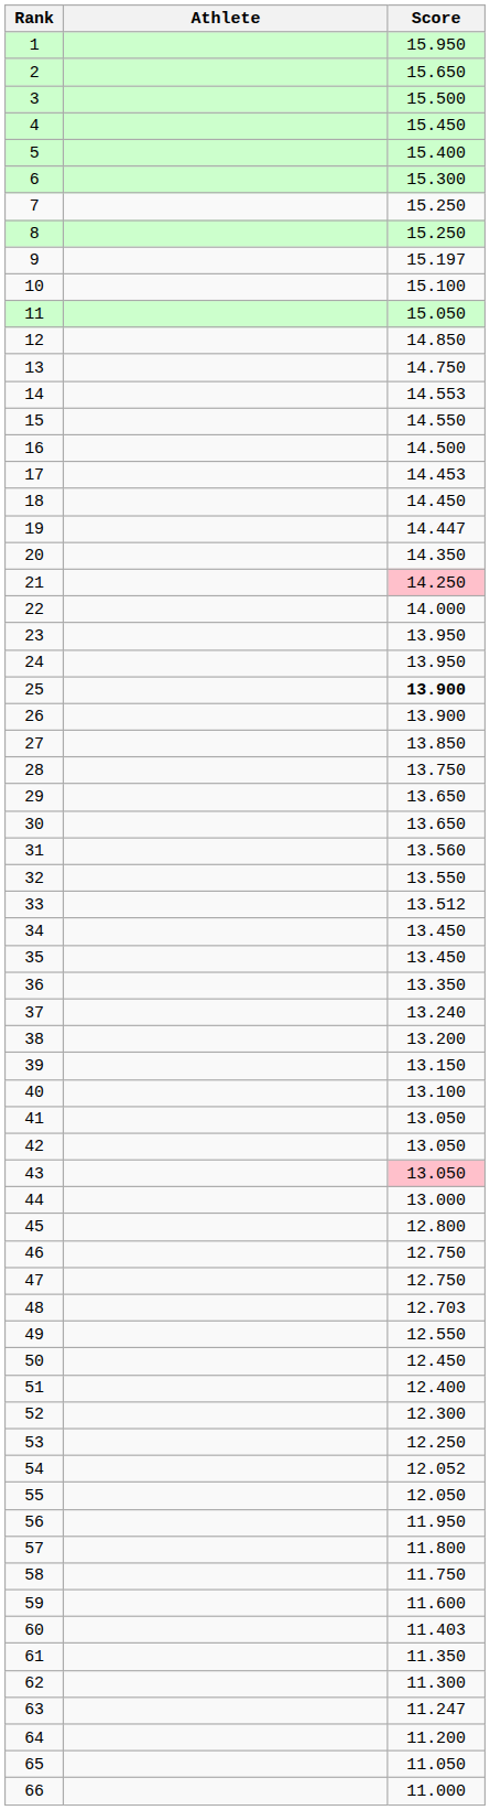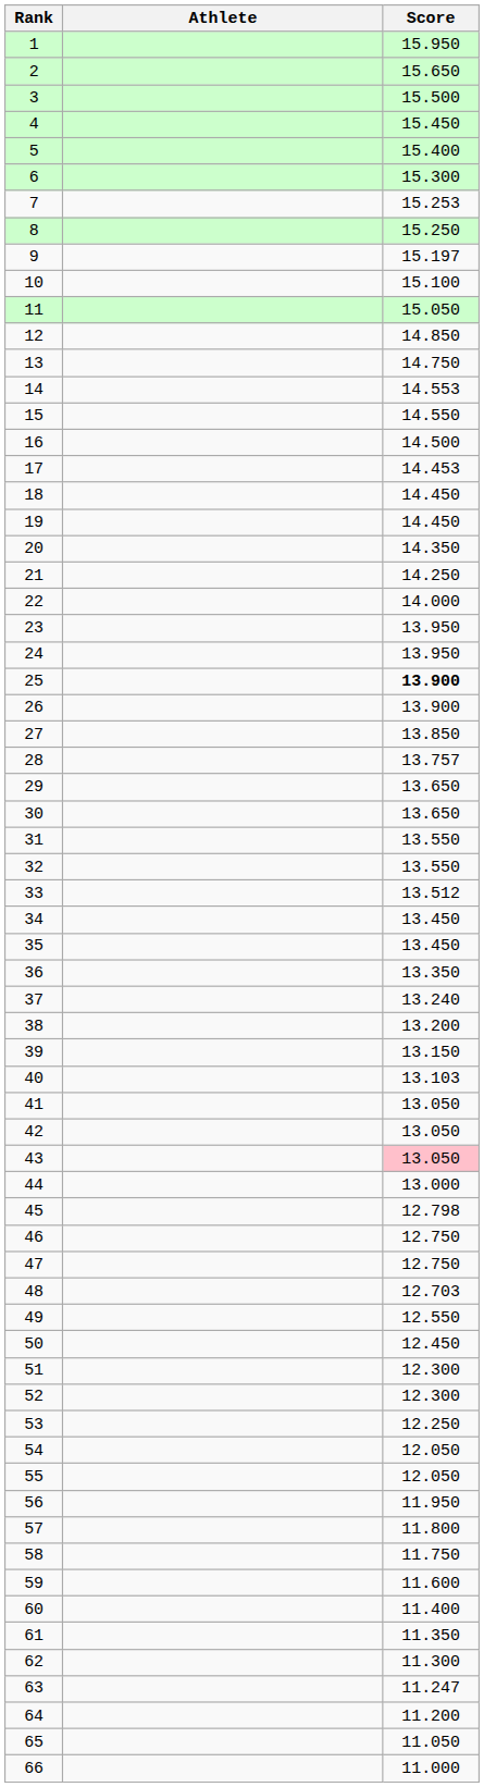7 | Score: 15.250 -> 15.253
19 | Score: 14.447 -> 14.450
21 | Score: pink background -> no background
28 | Score: 13.750 -> 13.757
31 | Score: 13.560 -> 13.550
40 | Score: 13.100 -> 13.103
45 | Score: 12.800 -> 12.798
51 | Score: 12.400 -> 12.300
54 | Score: 12.052 -> 12.050
60 | Score: 11.403 -> 11.400
